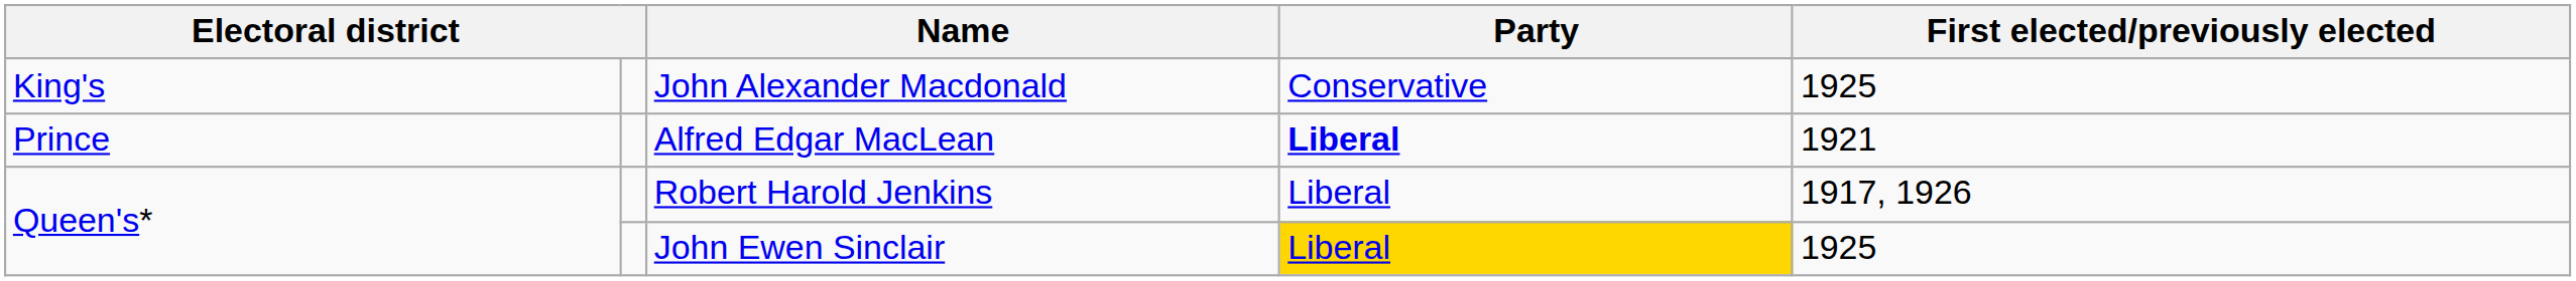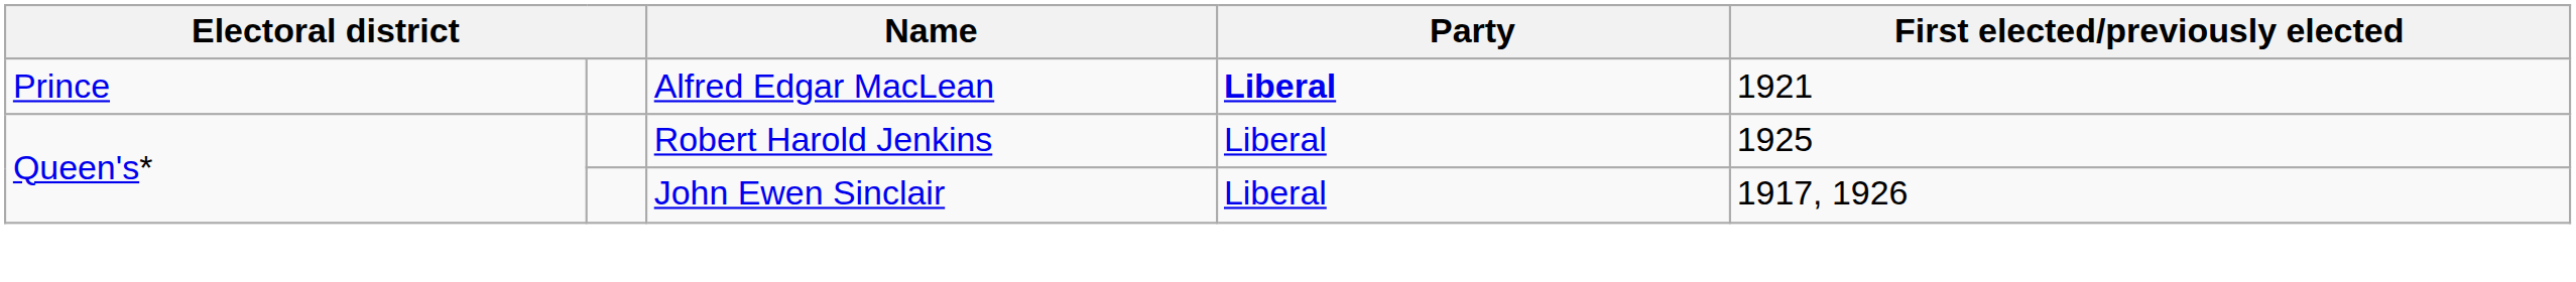- row: King's | John Alexander Macdonald | Conservative | 1925
Robert Harold Jenkins | First elected/previously elected: 1917, 1926 -> 1925
John Ewen Sinclair | Party: gold background -> no background
John Ewen Sinclair | First elected/previously elected: 1925 -> 1917, 1926
